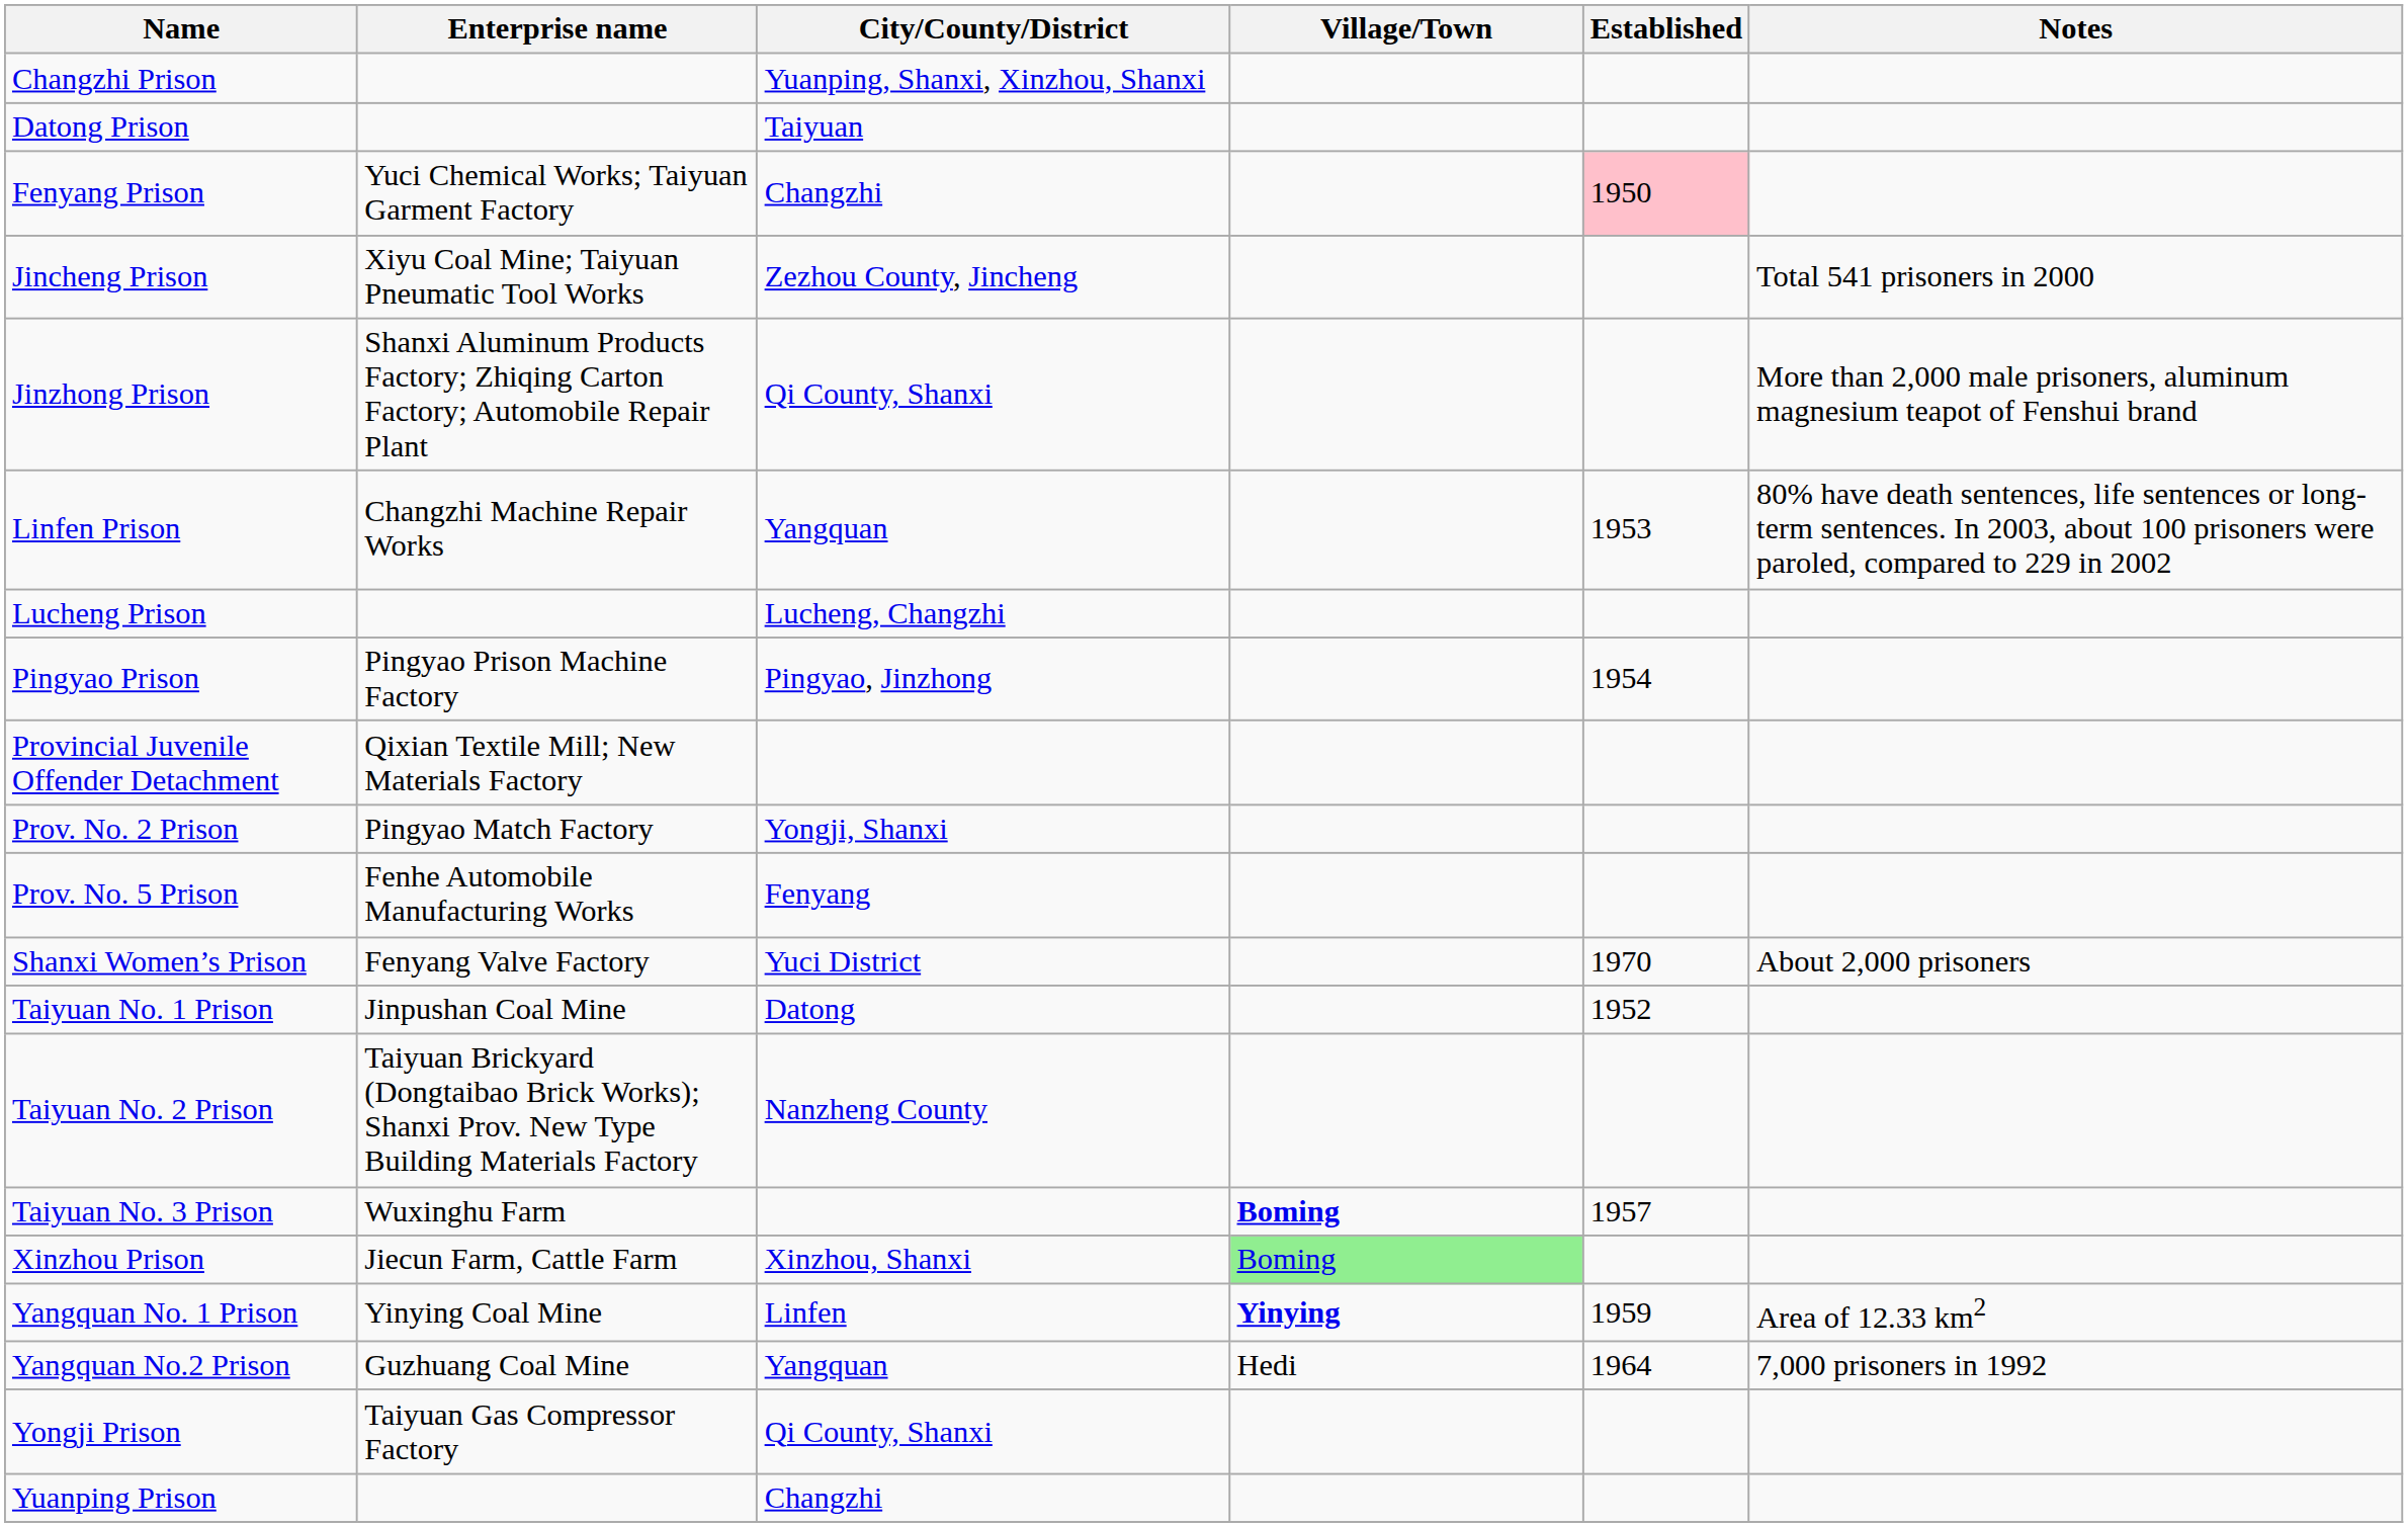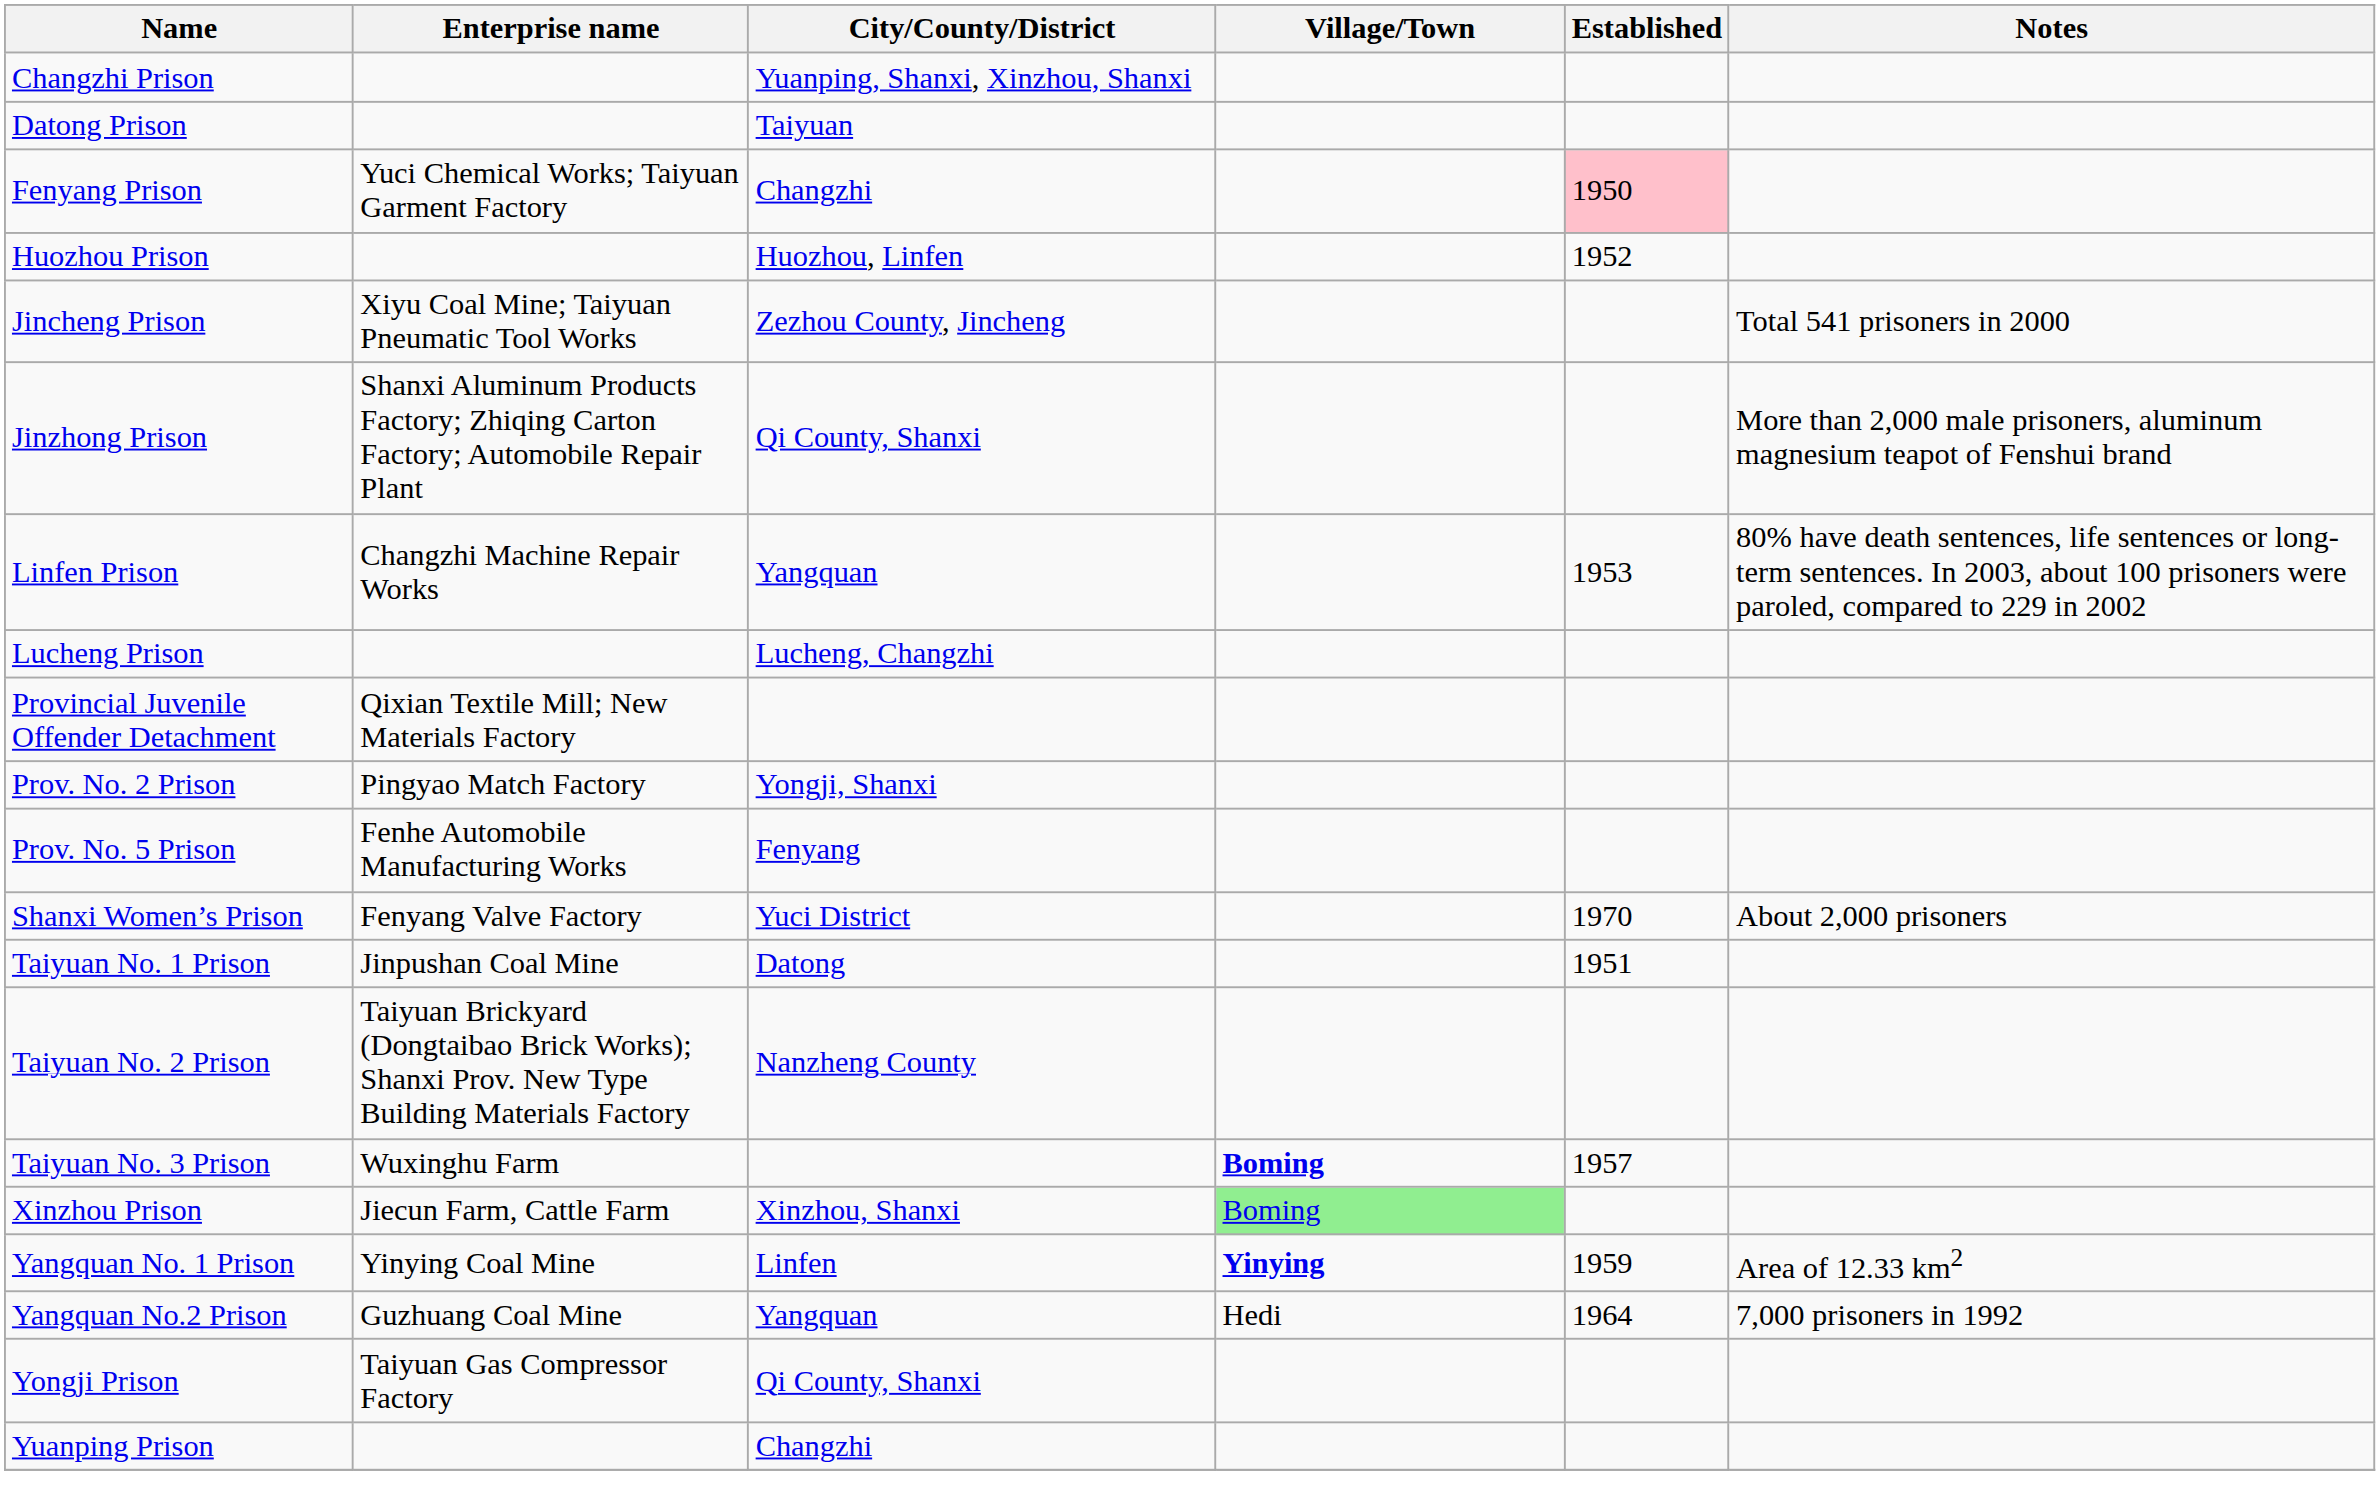+ row: Huozhou Prison | Huozhou, Linfen | 1952
- row: Pingyao Prison | Pingyao Prison Machine Factory | Pingyao, Jinzhong | 1954
Taiyuan No. 1 Prison | Established: 1952 -> 1951
